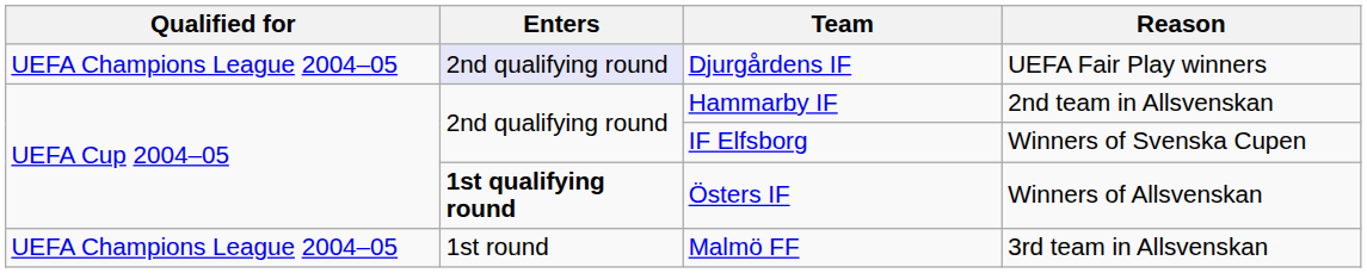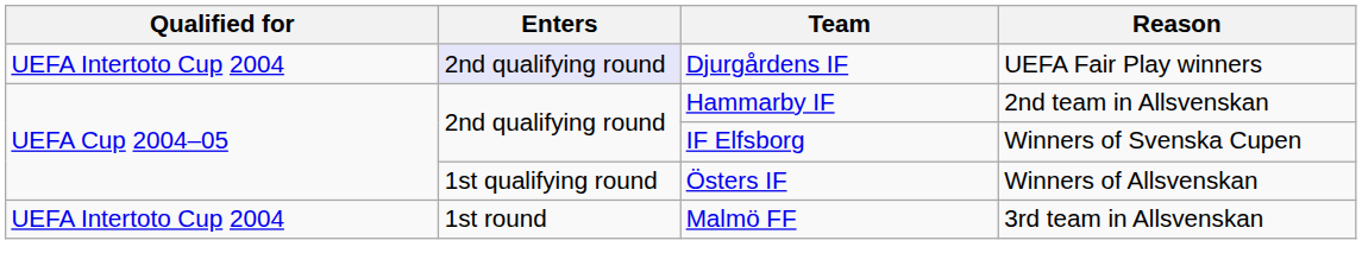Djurgårdens IF | Qualified for: UEFA Champions League 2004–05 -> UEFA Intertoto Cup 2004
Östers IF | Enters: bold -> normal
Malmö FF | Qualified for: UEFA Champions League 2004–05 -> UEFA Intertoto Cup 2004
